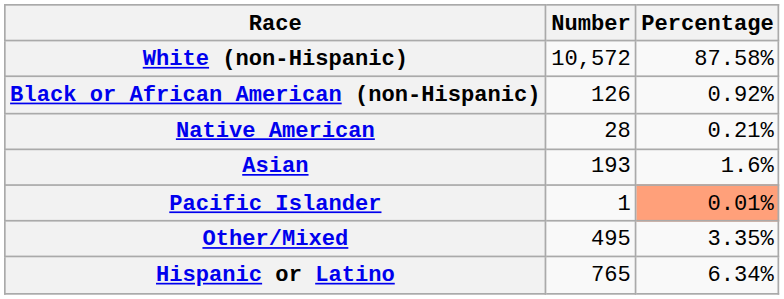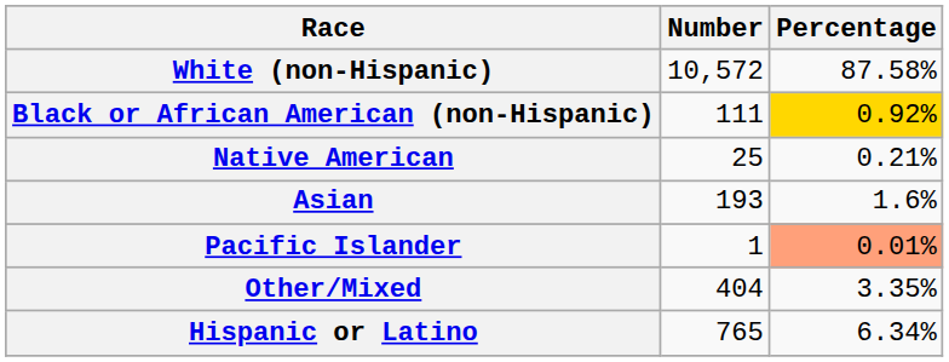Black or African American (non-Hispanic) | Number: 126 -> 111
Black or African American (non-Hispanic) | Percentage: no background -> gold background
Native American | Number: 28 -> 25
Other/Mixed | Number: 495 -> 404
